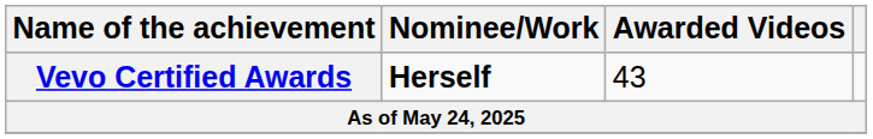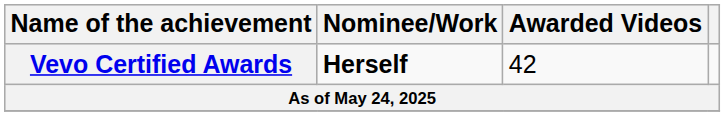Vevo Certified Awards | Awarded Videos: 43 -> 42
